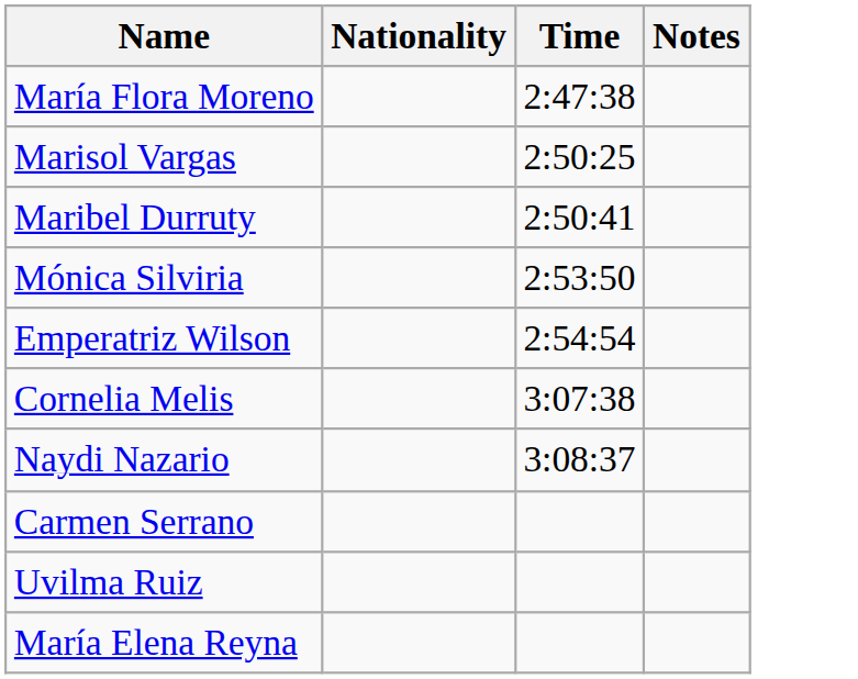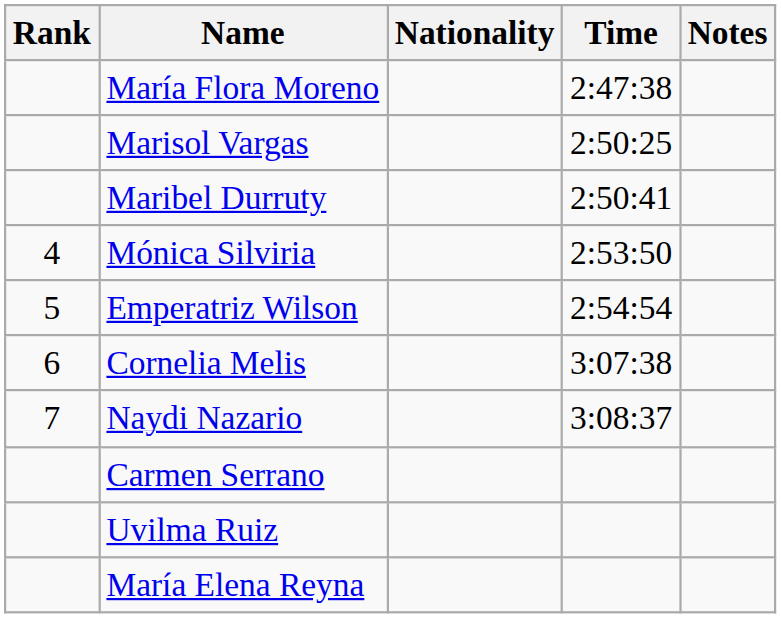+ column: Rank | 4 | 5 | 6 | 7
